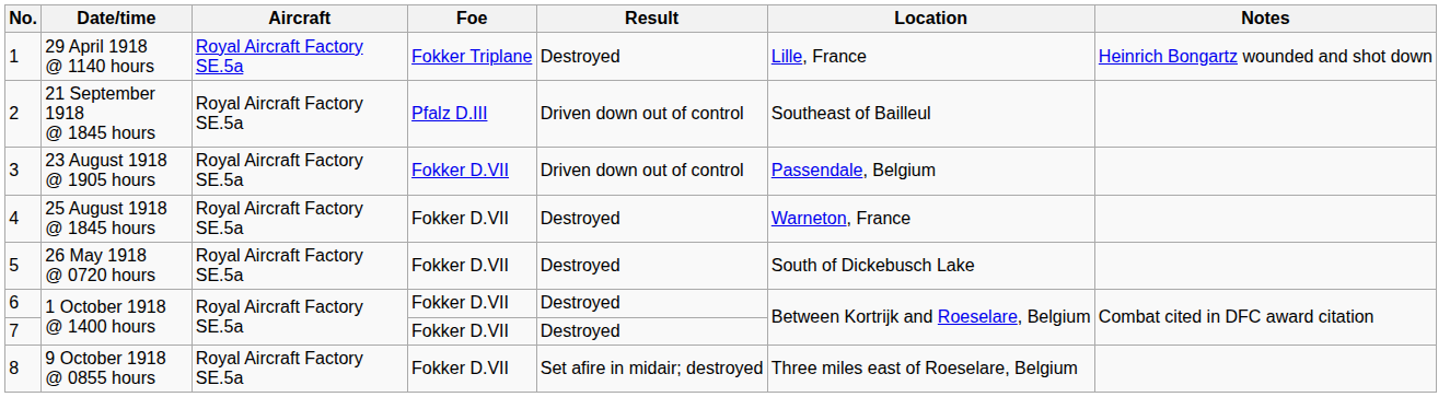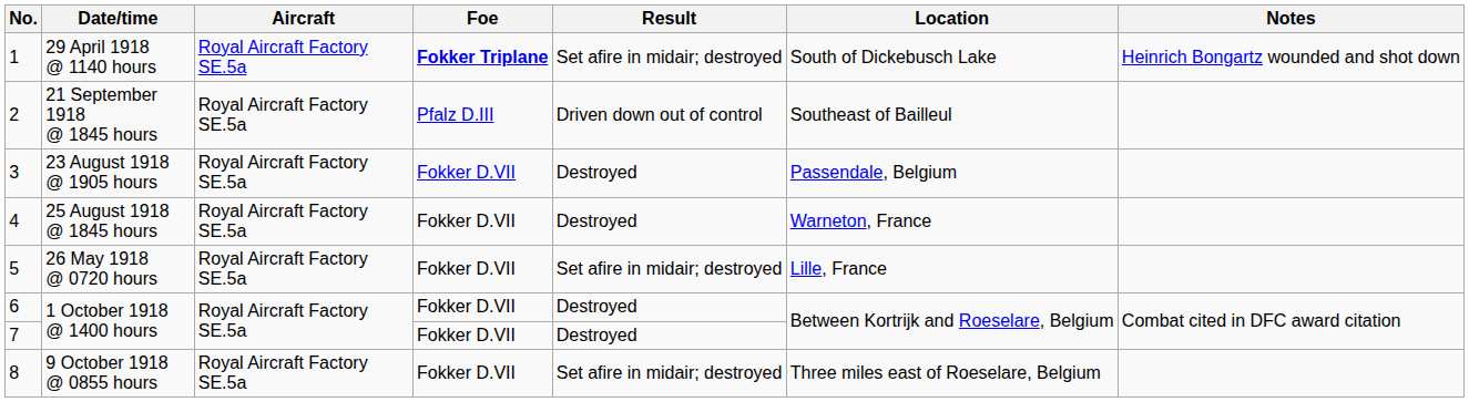1 | Foe: normal -> bold
1 | Result: Destroyed -> Set afire in midair; destroyed
1 | Location: Lille, France -> South of Dickebusch Lake
3 | Result: Driven down out of control -> Destroyed
5 | Result: Destroyed -> Set afire in midair; destroyed
5 | Location: South of Dickebusch Lake -> Lille, France
